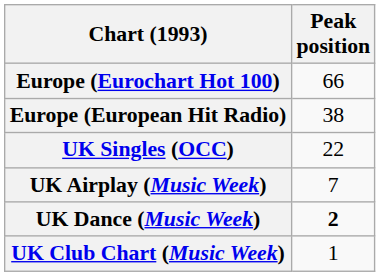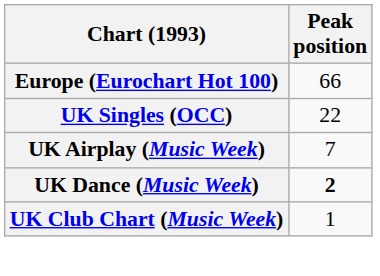- row: Europe (European Hit Radio) | 38
